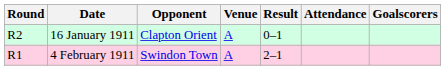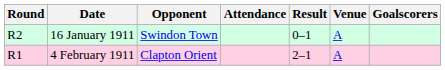columns swapped: Venue <-> Attendance
16 January 1911 | Opponent: Clapton Orient -> Swindon Town
4 February 1911 | Opponent: Swindon Town -> Clapton Orient
